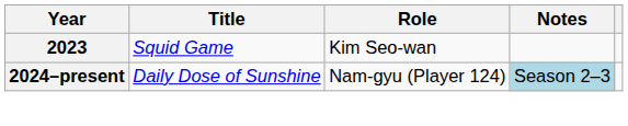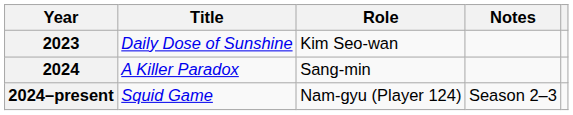2023 | Title: Squid Game -> Daily Dose of Sunshine
+ row: 2024 | A Killer Paradox | Sang-min
2024–present | Title: Daily Dose of Sunshine -> Squid Game
2024–present | Notes: lightblue background -> no background
